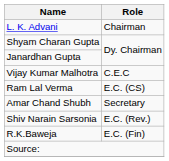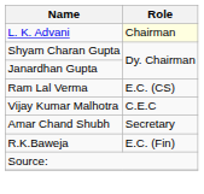L. K. Advani | Role: no background -> lightyellow background
rows swapped: Vijay Kumar Malhotra <-> Ram Lal Verma
- row: Shiv Narain Sarsonia | E.C. (Rev.)
